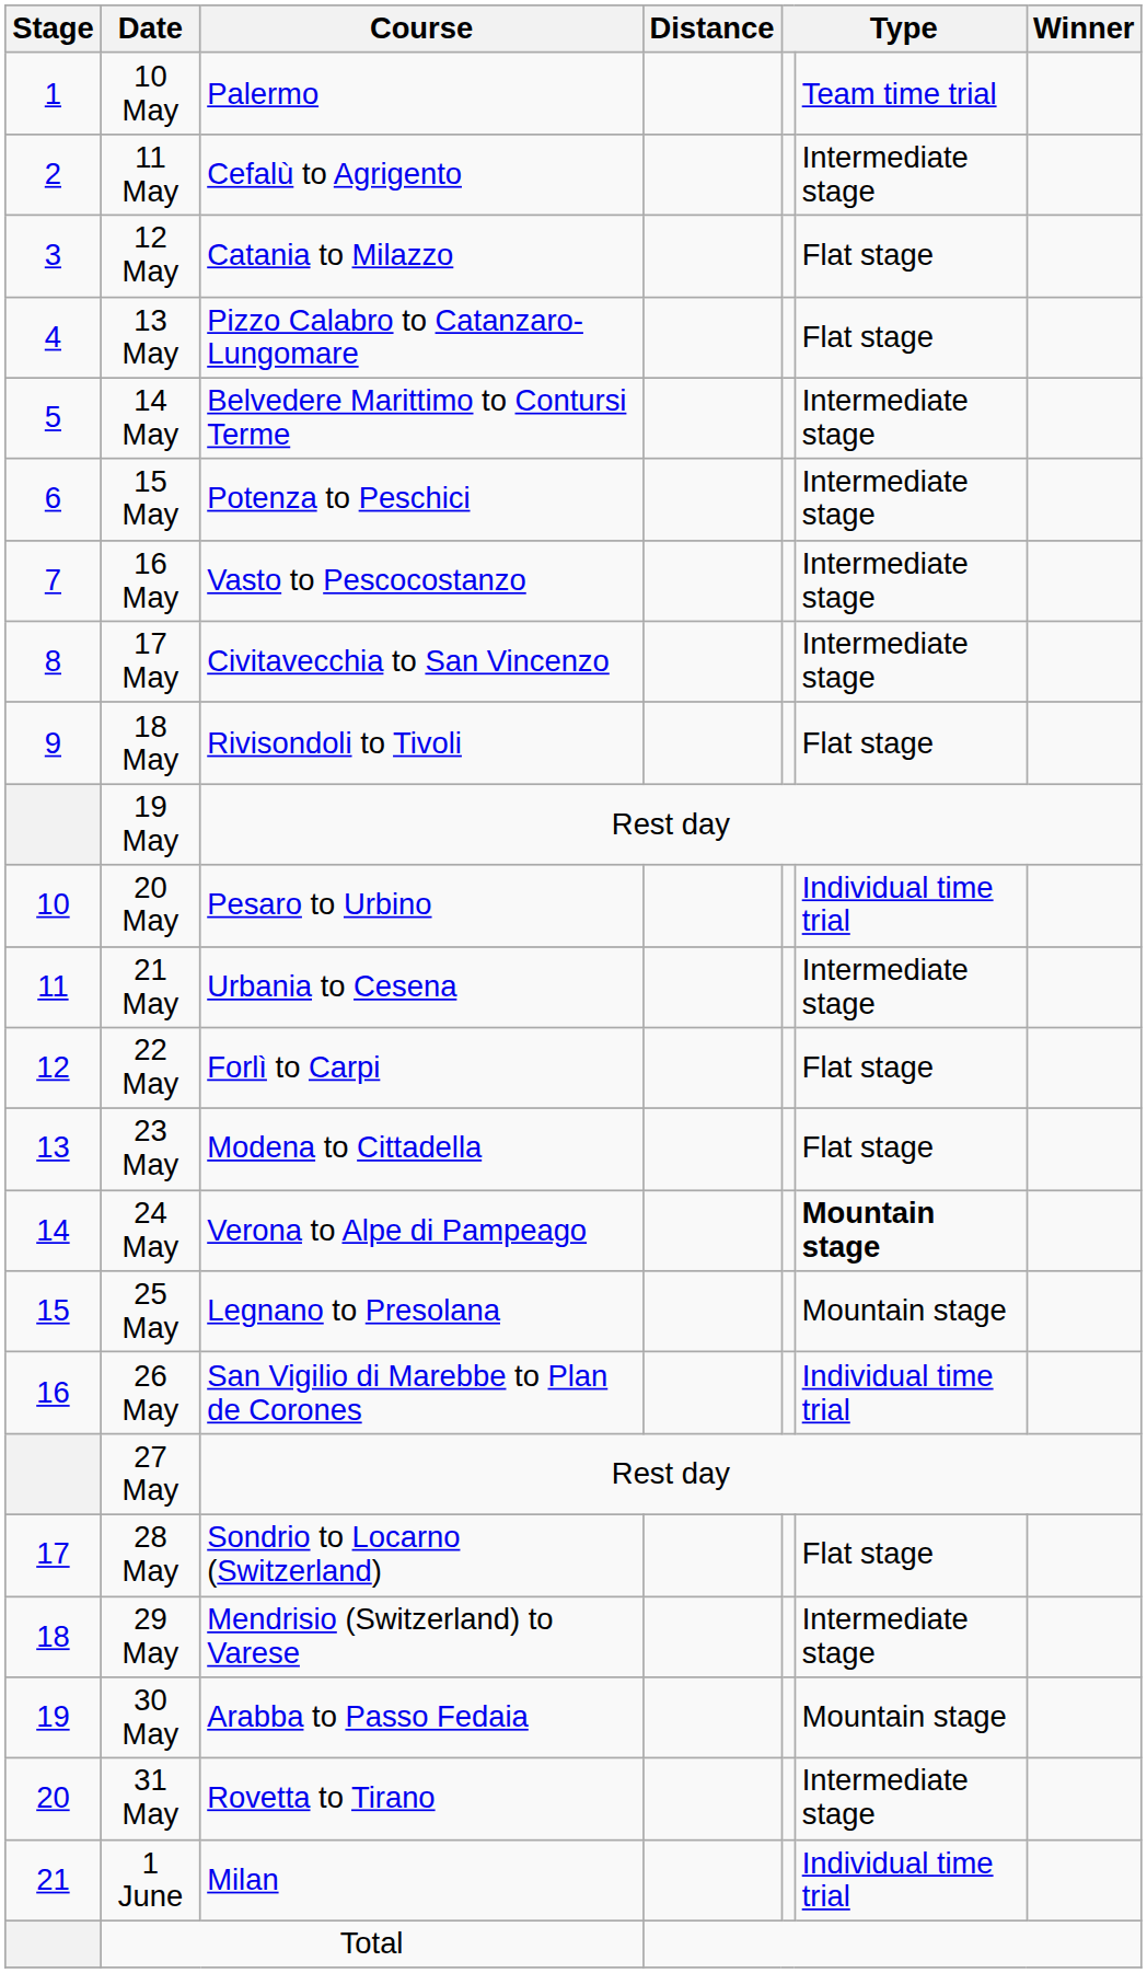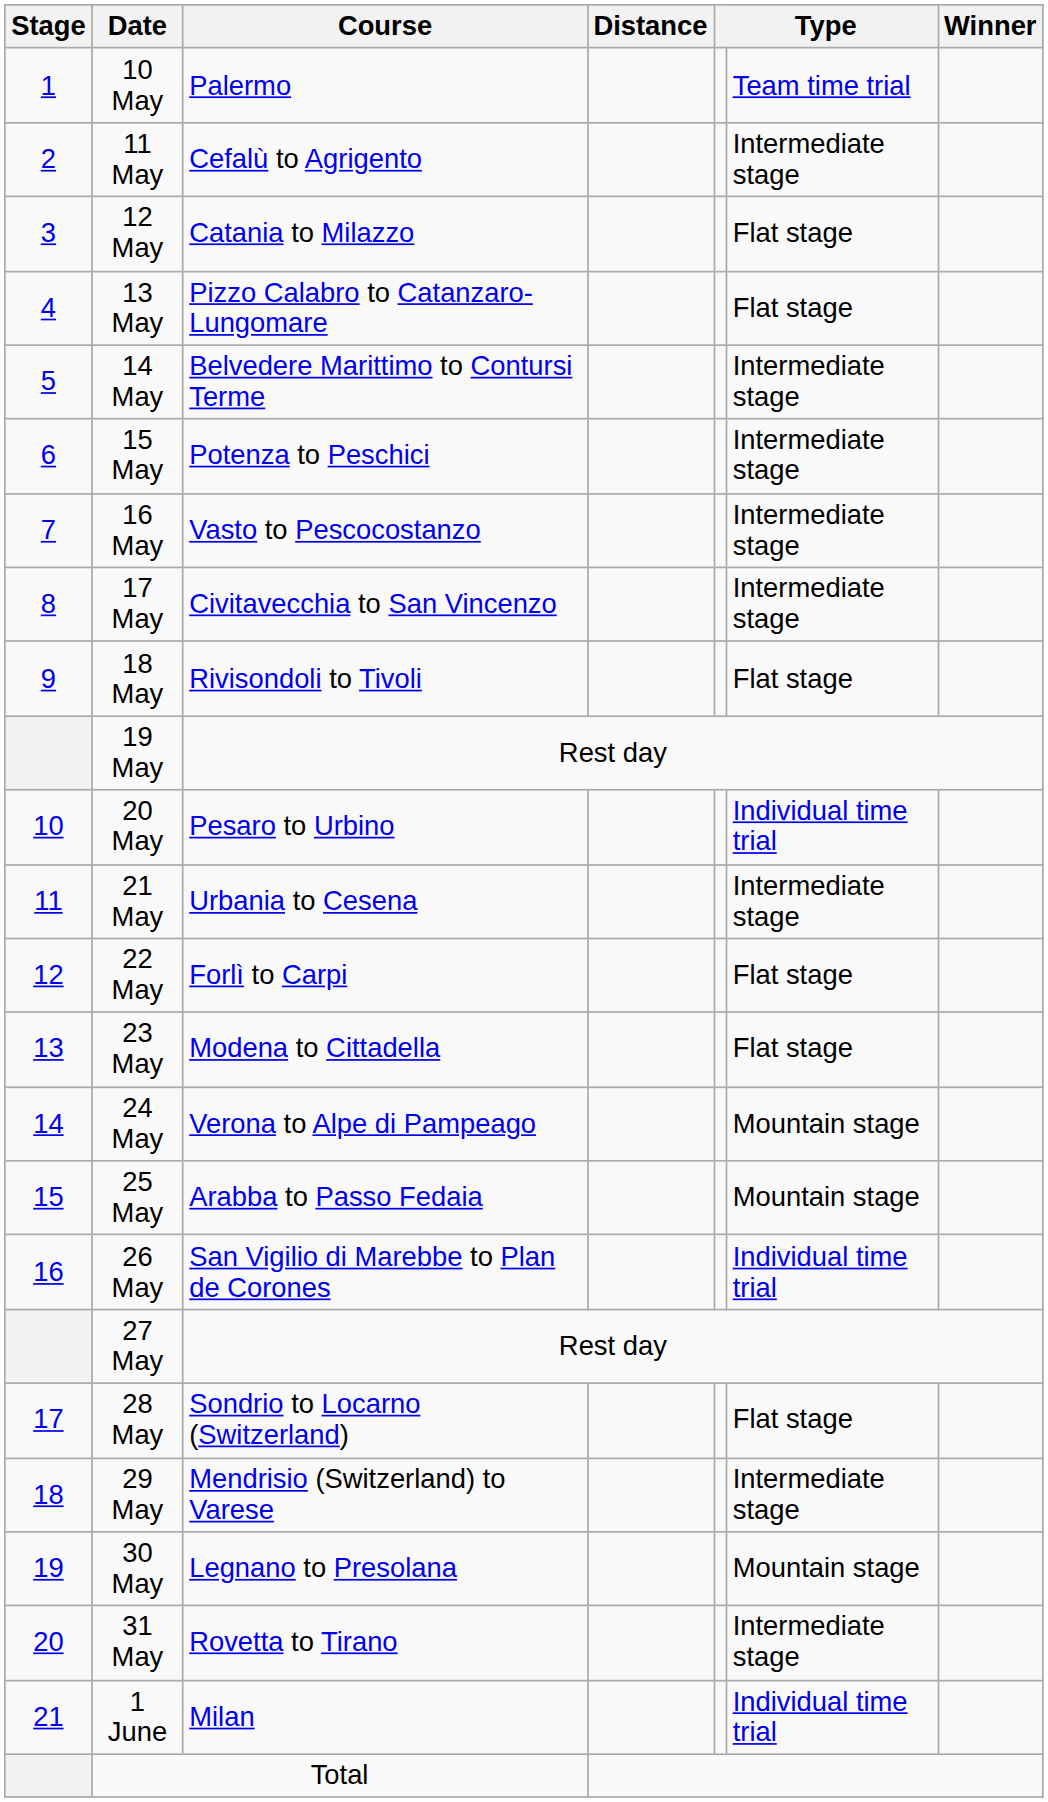24 May | column 6: bold -> normal
25 May | Course: Legnano to Presolana -> Arabba to Passo Fedaia
30 May | Course: Arabba to Passo Fedaia -> Legnano to Presolana
